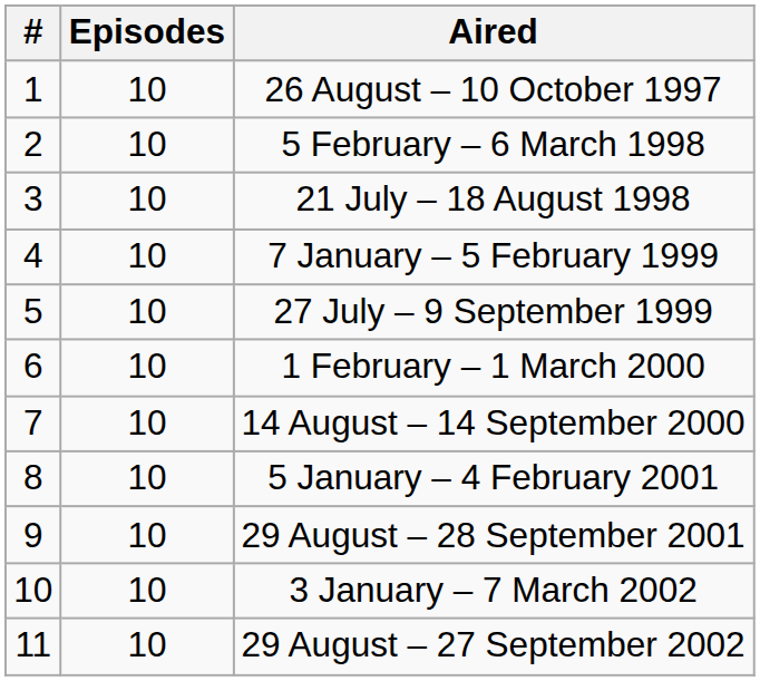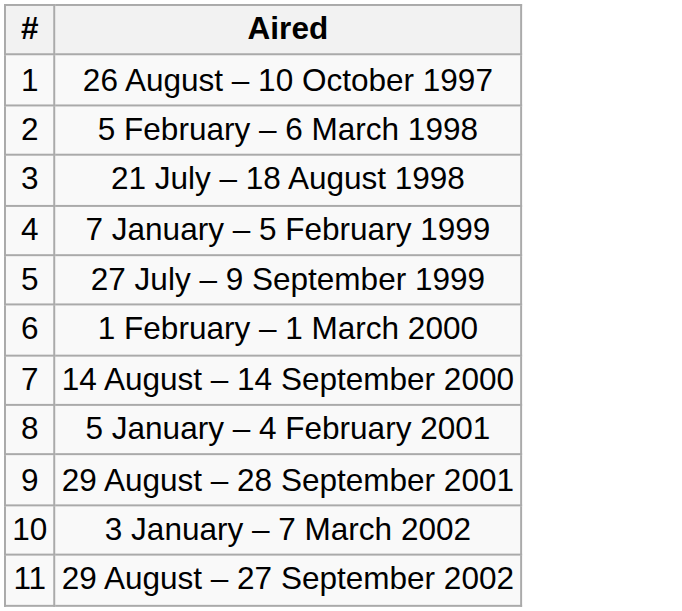- column: Episodes | 10 | 10 | 10 | 10 | 10 | 10 | 10 | 10 | 10 | 10 | 10
